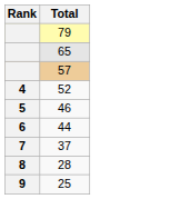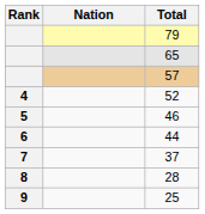+ column: Nation
